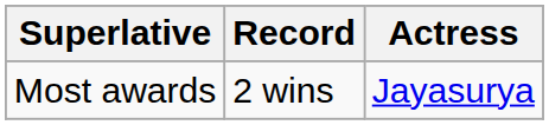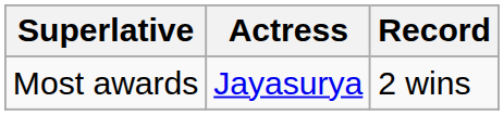columns swapped: Actress <-> Record
